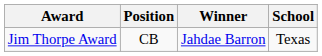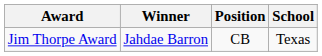columns swapped: Winner <-> Position
